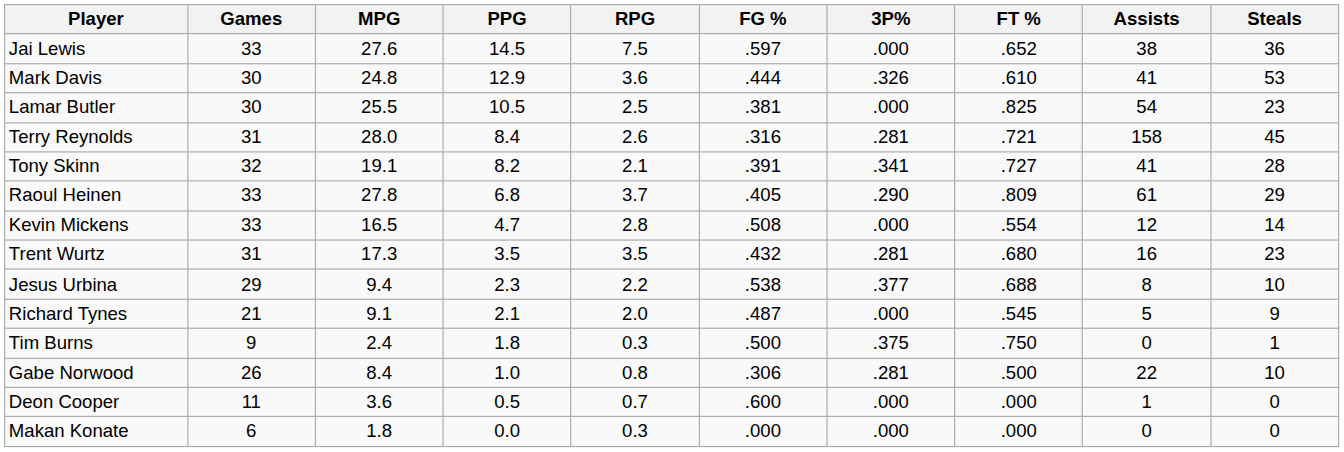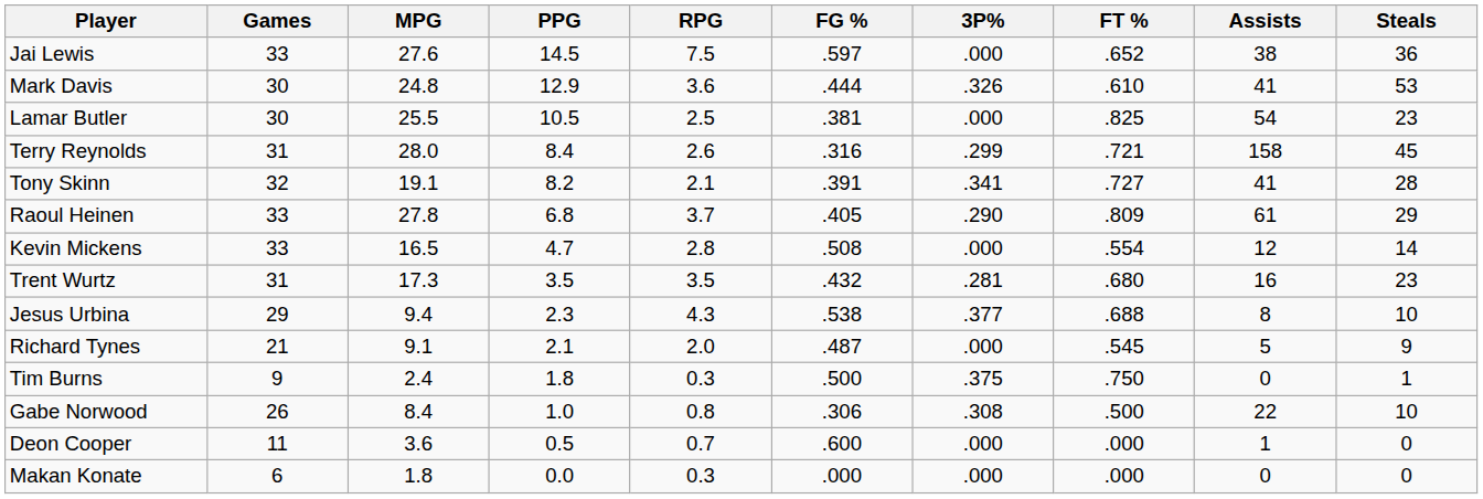Terry Reynolds | 3P%: .281 -> .299
Jesus Urbina | RPG: 2.2 -> 4.3
Gabe Norwood | 3P%: .281 -> .308
